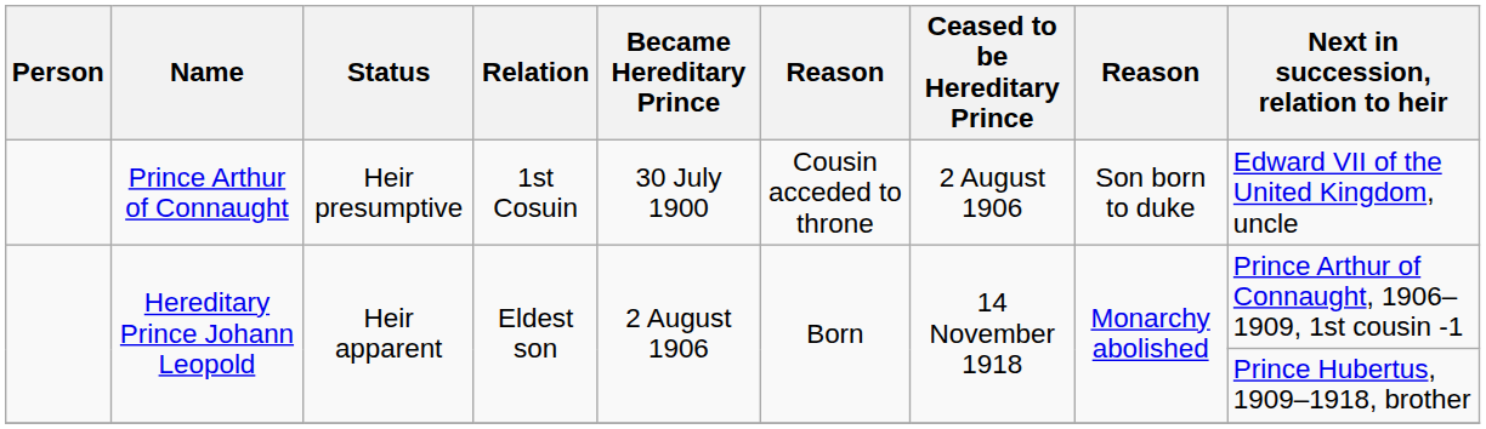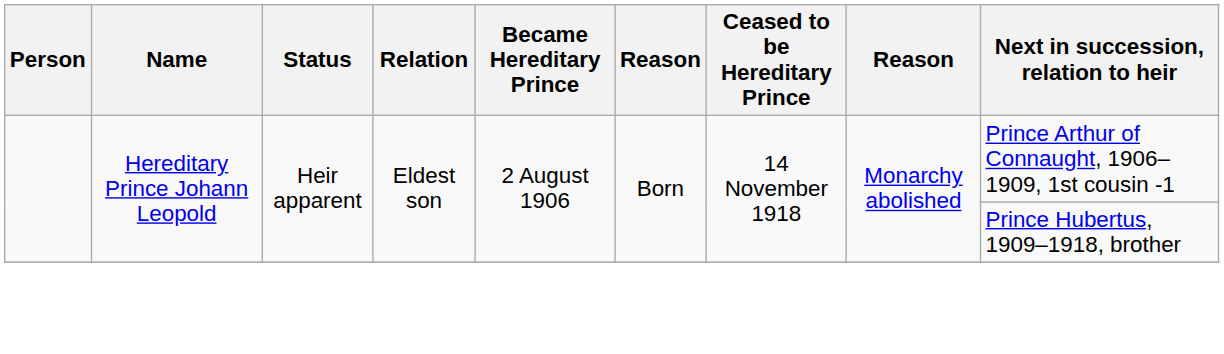- row: Prince Arthur of Connaught | Heir presumptive | 1st Cosuin | 30 July 1900 | Cousin acceded to throne | 2 August 1906 | Son born to duke | Edward VII of the United Kingdom, uncle
